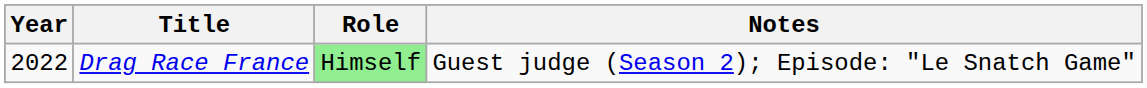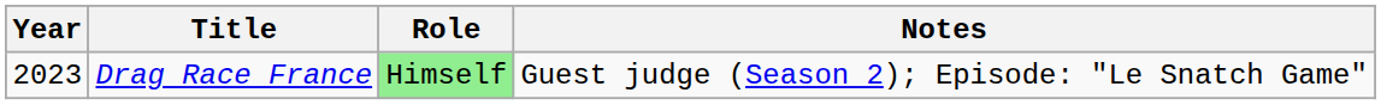Drag Race France | Year: 2022 -> 2023
